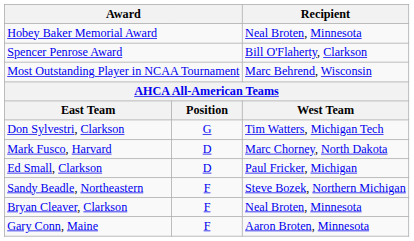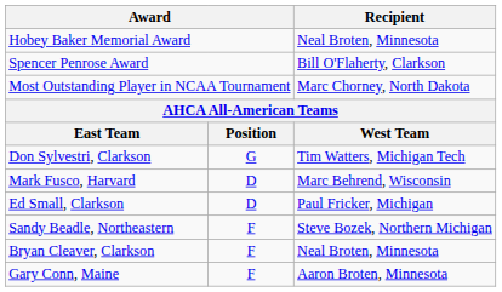Most Outstanding Player in NCAA Tournament | Recipient: Marc Behrend, Wisconsin -> Marc Chorney, North Dakota
Mark Fusco, Harvard | Recipient: Marc Chorney, North Dakota -> Marc Behrend, Wisconsin
